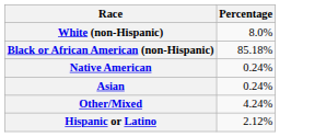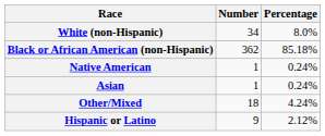+ column: Number | 34 | 362 | 1 | 1 | 18 | 9
